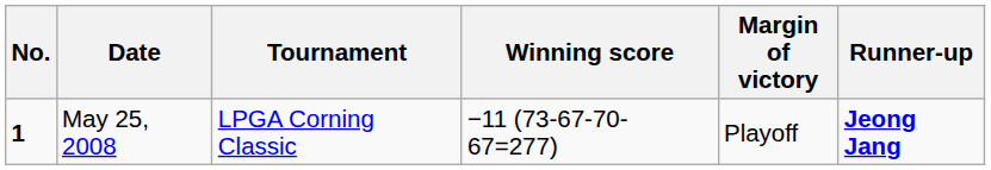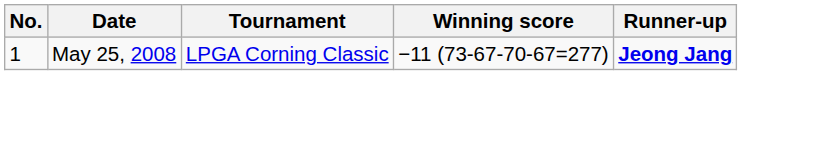- column: Margin of victory | Playoff
May 25, 2008 | No.: bold -> normal
